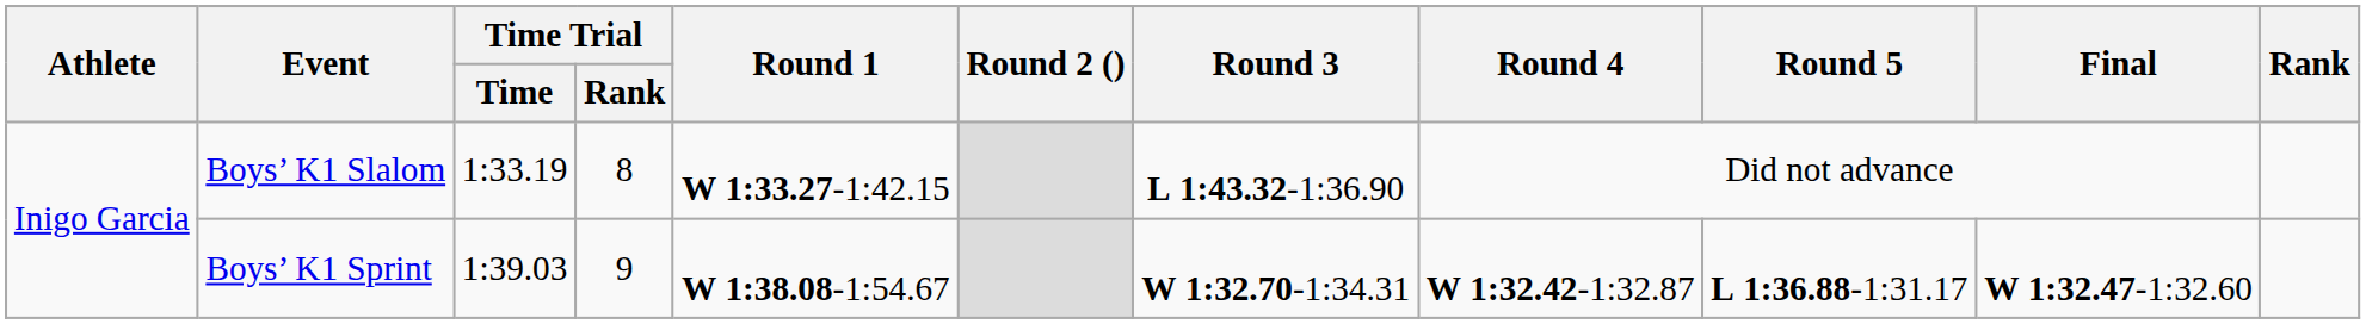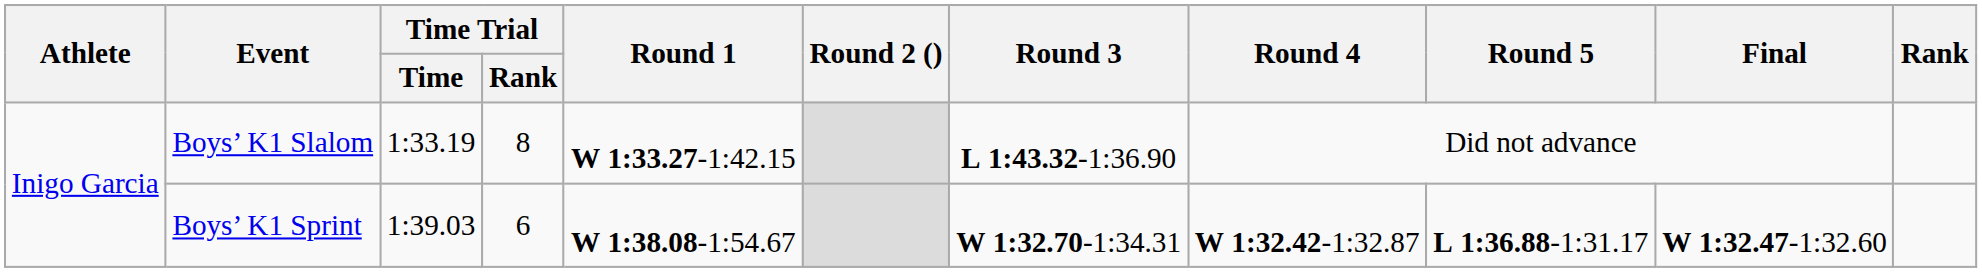Boys’ K1 Sprint | Time Trial / Rank: 9 -> 6
